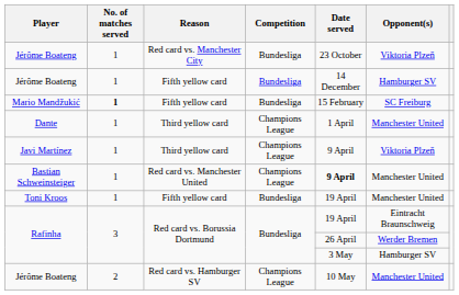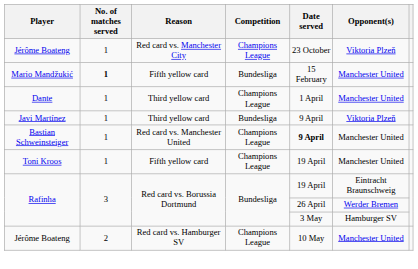Jérôme Boateng / Red card vs. Manchester City | Competition: Bundesliga -> Champions League
- row: Jérôme Boateng | 1 | Fifth yellow card | Bundesliga | 14 December | Hamburger SV
Mario Mandžukić | Opponent(s): SC Freiburg -> Manchester United
Javi Martínez | Competition: Champions League -> Bundesliga
Toni Kroos | Competition: Bundesliga -> Champions League
